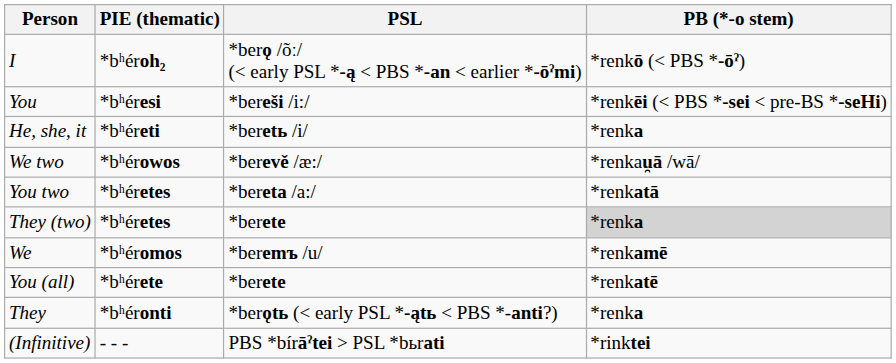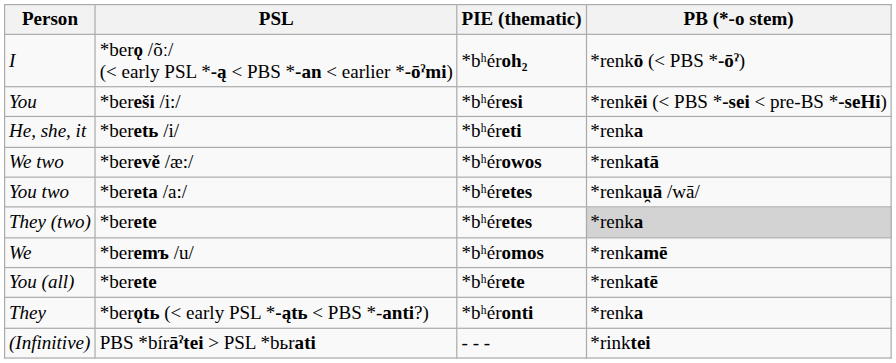columns swapped: PIE (thematic) <-> PSL
We two | PB (*-o stem): *renkau̯ā /wā/ -> *renkatā
You two | PB (*-o stem): *renkatā -> *renkau̯ā /wā/
